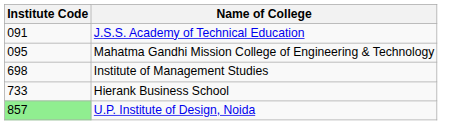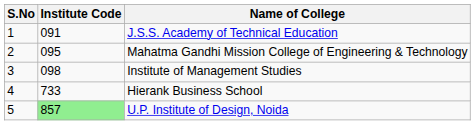+ column: S.No | 1 | 2 | 3 | 4 | 5
Institute of Management Studies | Institute Code: 698 -> 098
